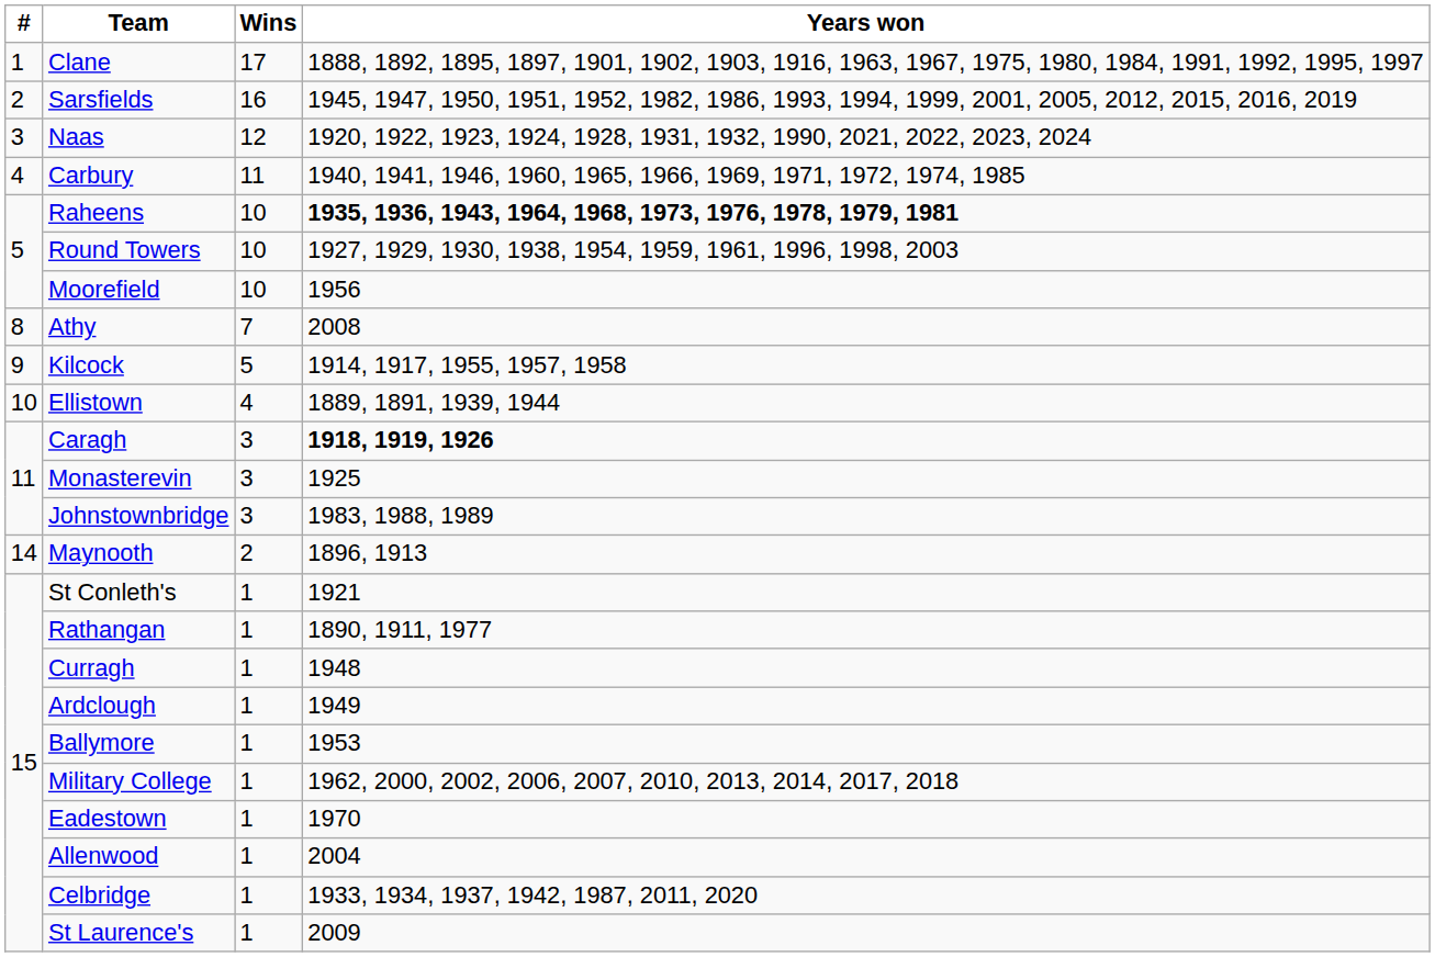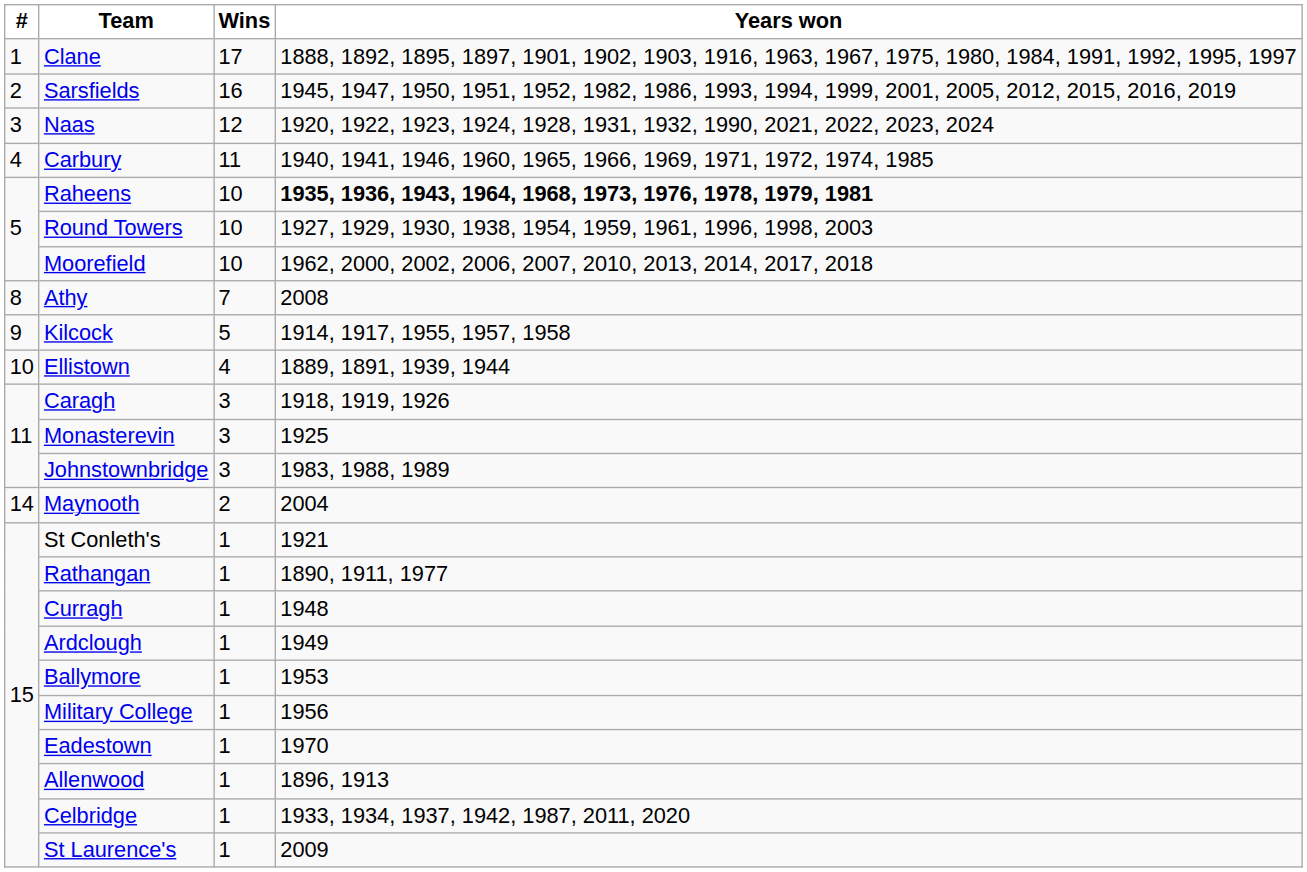Moorefield | Years won: 1956 -> 1962, 2000, 2002, 2006, 2007, 2010, 2013, 2014, 2017, 2018
Caragh | Years won: bold -> normal
Maynooth | Years won: 1896, 1913 -> 2004
Military College | Years won: 1962, 2000, 2002, 2006, 2007, 2010, 2013, 2014, 2017, 2018 -> 1956
Allenwood | Years won: 2004 -> 1896, 1913
